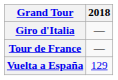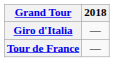- row: Vuelta a España | 129
